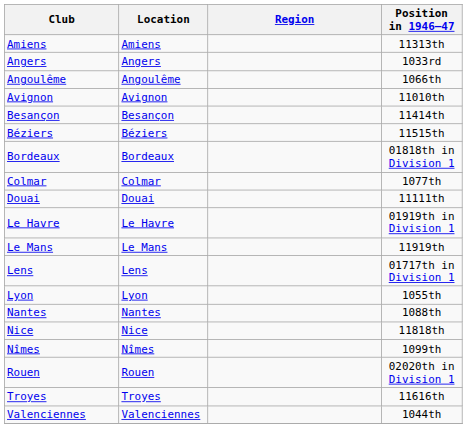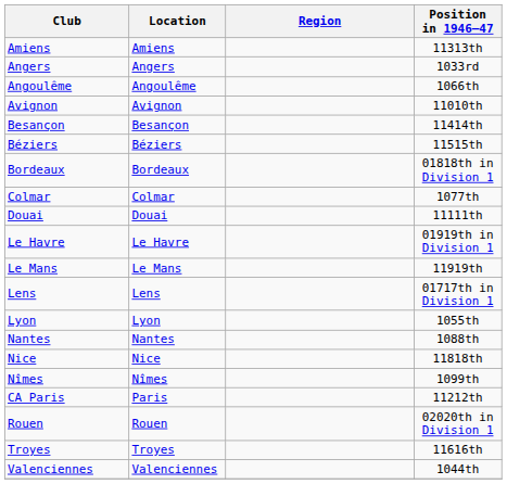+ row: CA Paris | Paris | 11212th
